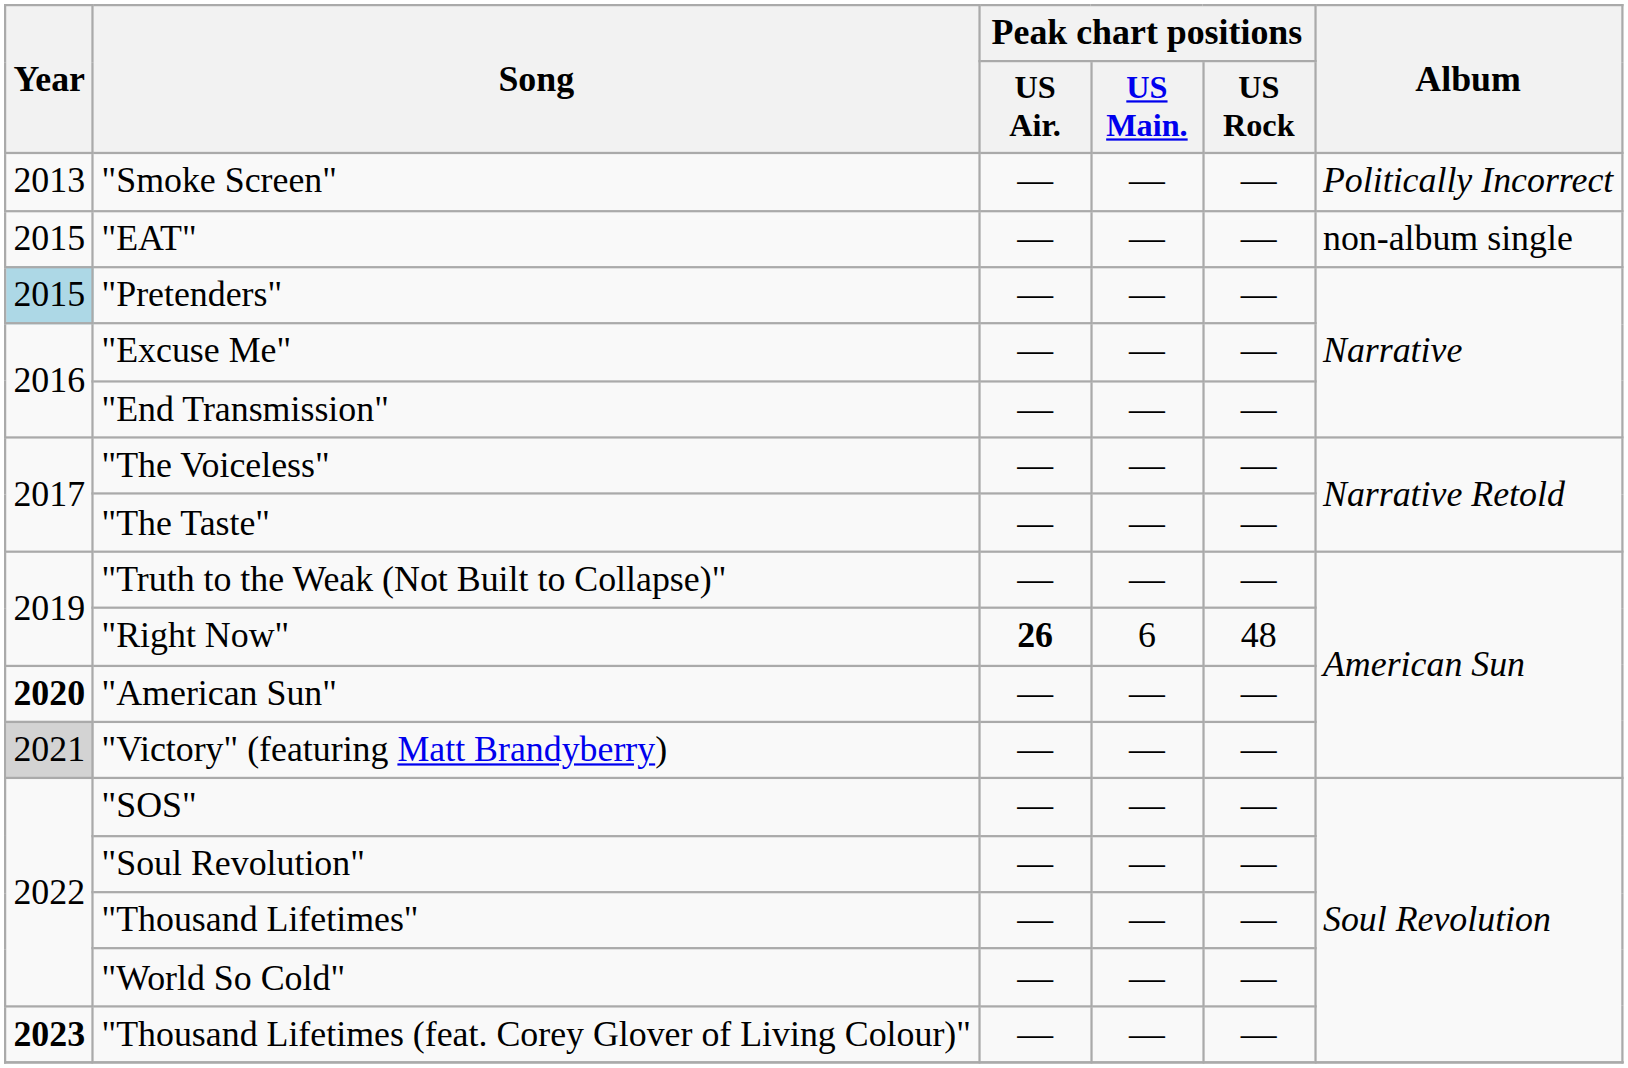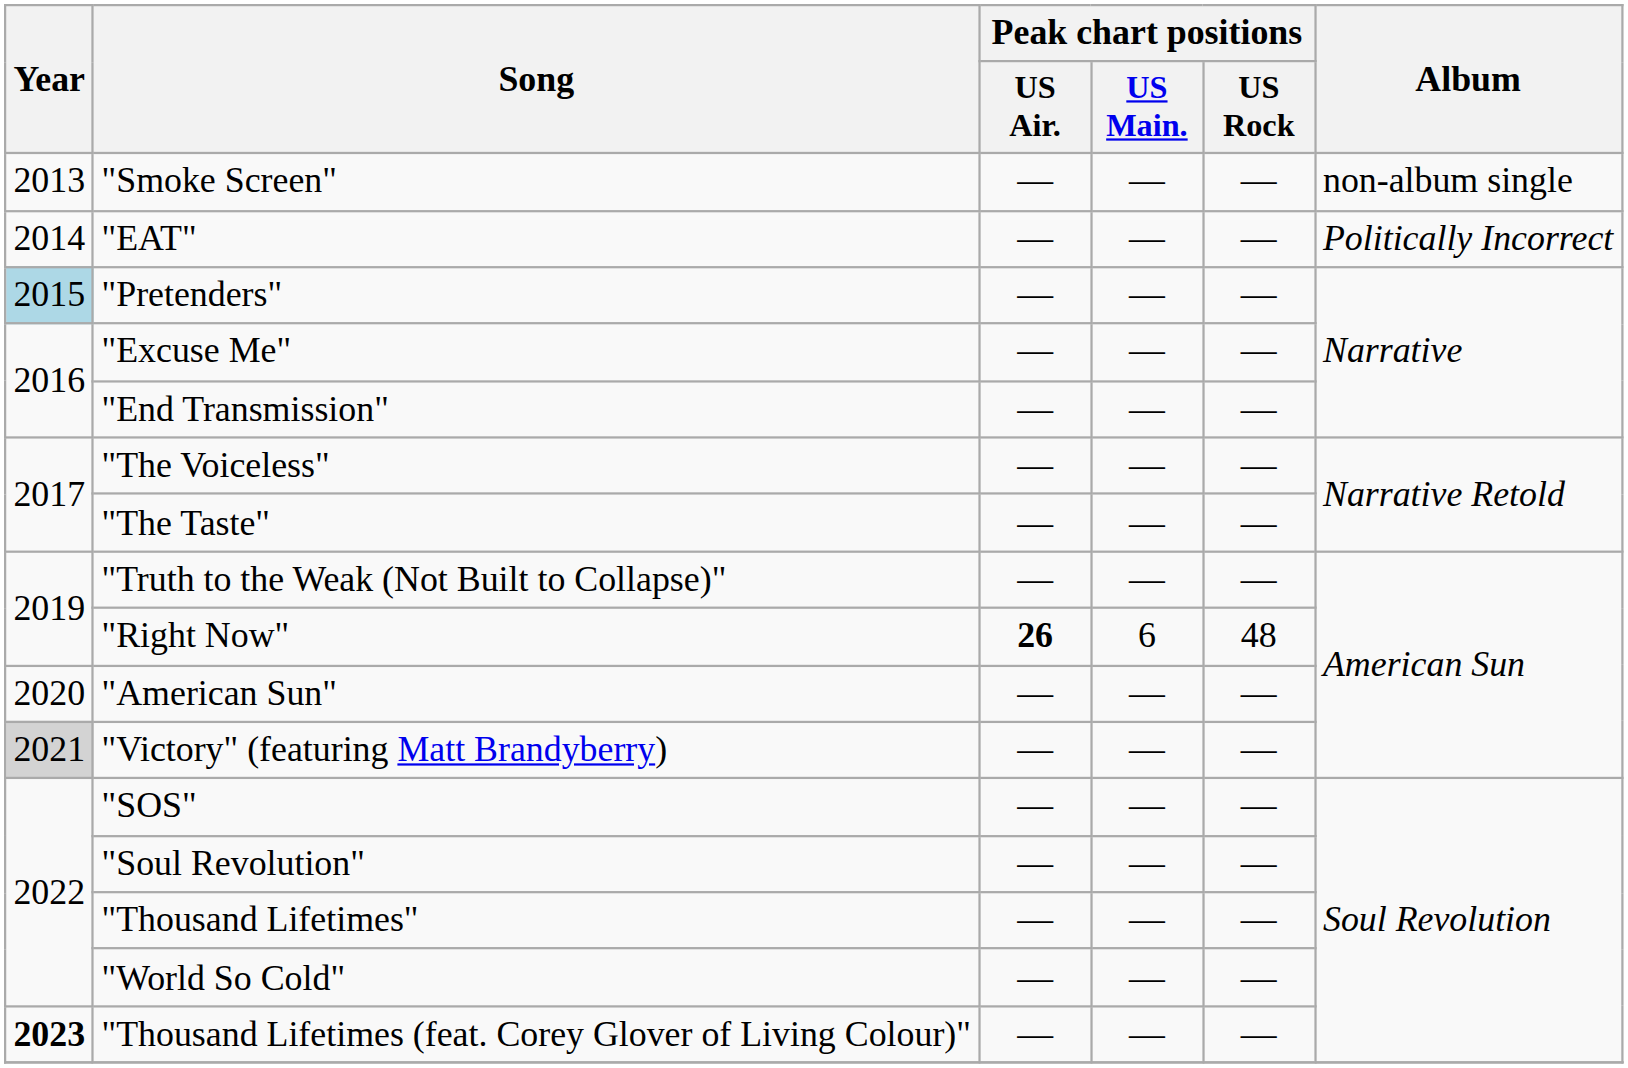"Smoke Screen" | Album: Politically Incorrect -> non-album single
"EAT" | Year: 2015 -> 2014
"EAT" | Album: non-album single -> Politically Incorrect
"American Sun" | Year: bold -> normal
